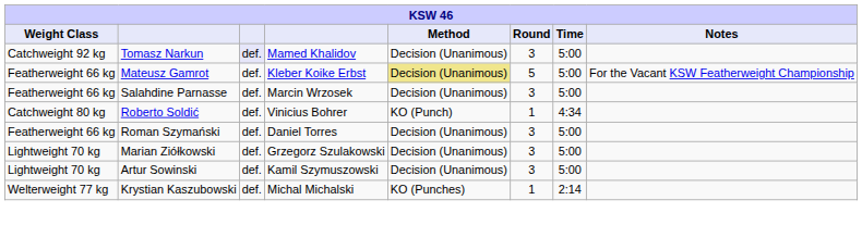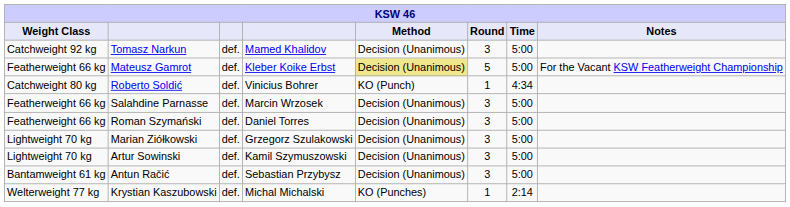Tomasz Narkun | column 3: lavender background -> no background
rows swapped: Salahdine Parnasse <-> Roberto Soldić
+ row: Bantamweight 61 kg | Antun Račić | def. | Sebastian Przybysz | Decision (Unanimous) | 3 | 5:00
